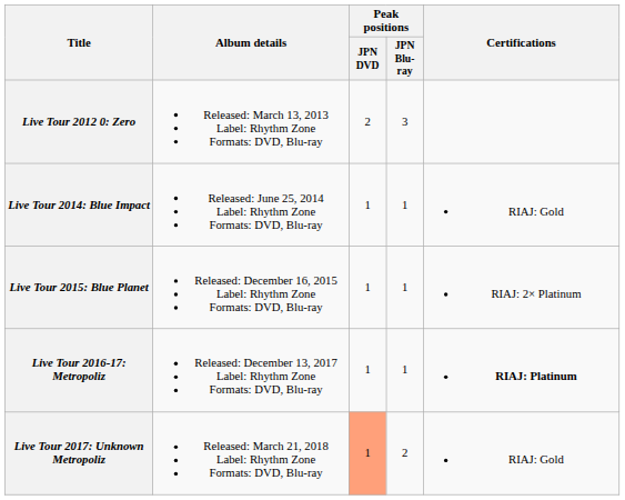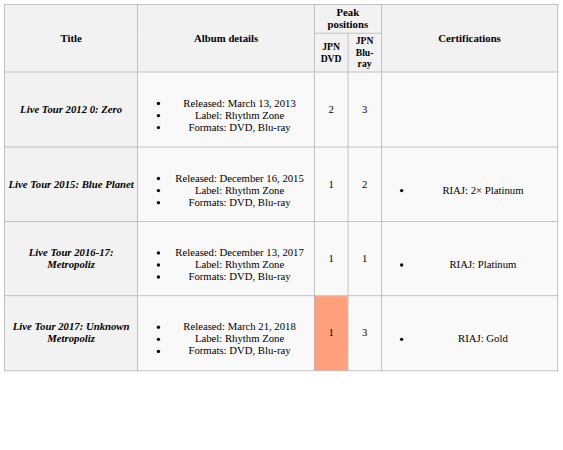- row: Live Tour 2014: Blue Impact | Released: June 25, 2014 Label: Rhythm Zone Formats: DVD, Blu-ray | 1 | 1 | RIAJ: Gold
Live Tour 2015: Blue Planet | Peak positions / JPN Blu-ray: 1 -> 2
Live Tour 2016-17: Metropoliz | Certifications: bold -> normal
Live Tour 2017: Unknown Metropoliz | Peak positions / JPN Blu-ray: 2 -> 3
